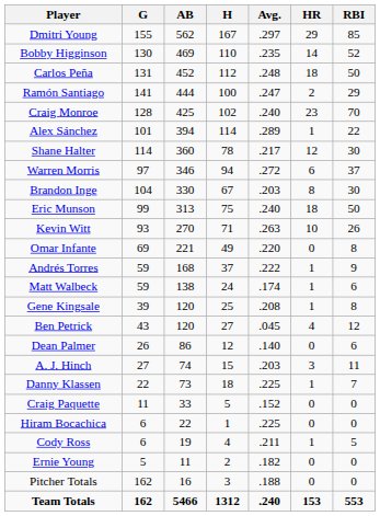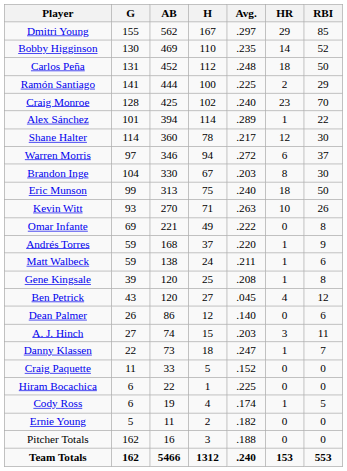Ramón Santiago | Avg.: .247 -> .225
Omar Infante | Avg.: .220 -> .222
Andrés Torres | Avg.: .222 -> .220
Matt Walbeck | Avg.: .174 -> .211
Danny Klassen | Avg.: .225 -> .247
Cody Ross | Avg.: .211 -> .174
